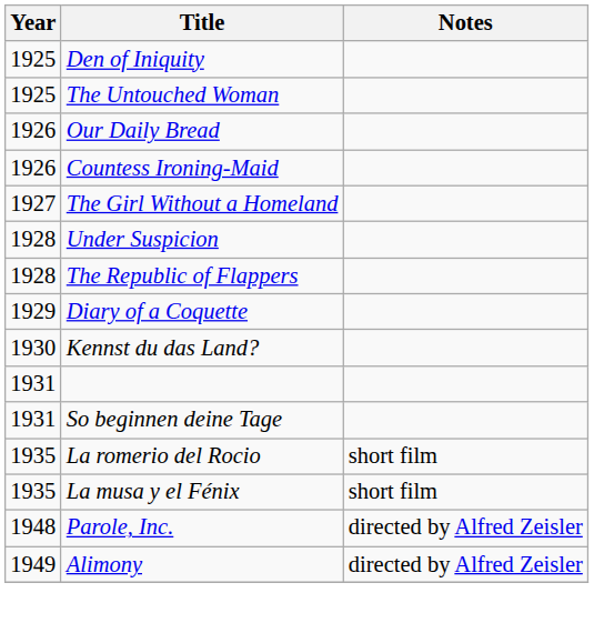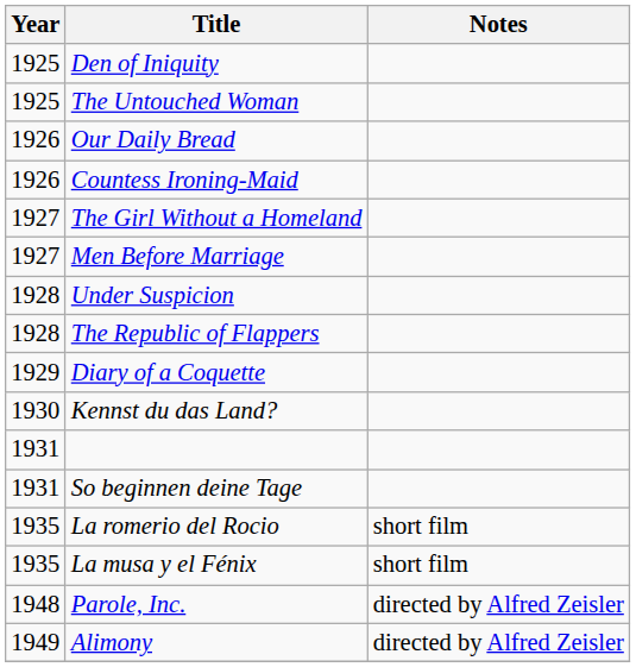+ row: 1927 | Men Before Marriage
